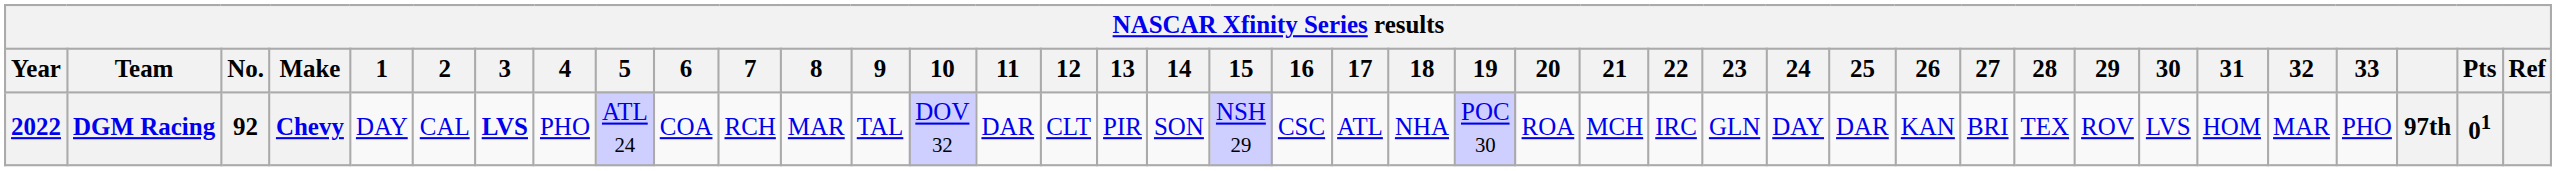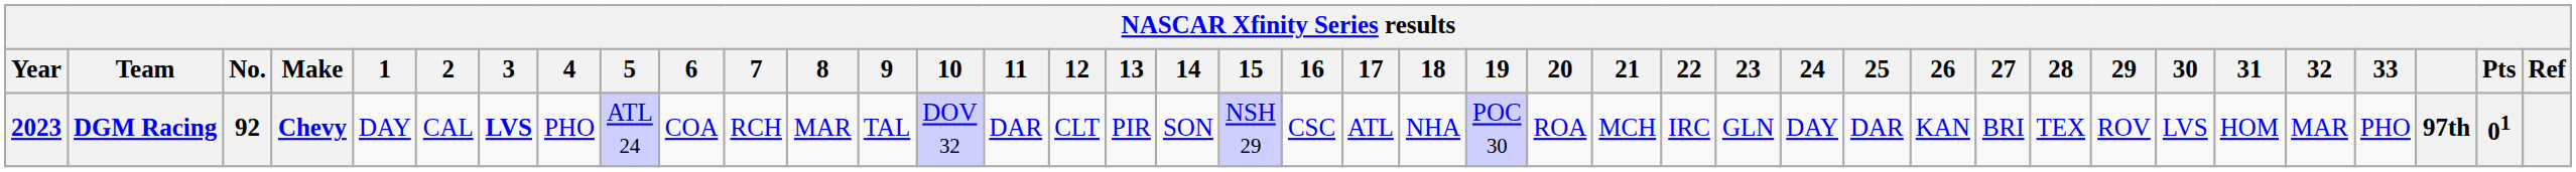DGM Racing | Year: 2022 -> 2023
